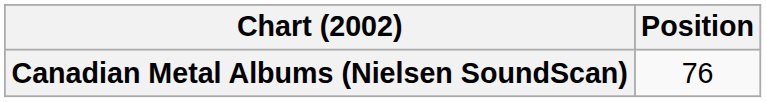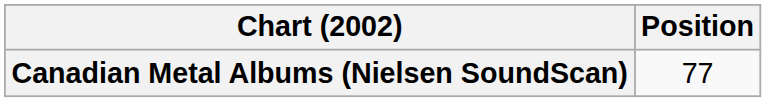Canadian Metal Albums (Nielsen SoundScan) | Position: 76 -> 77
